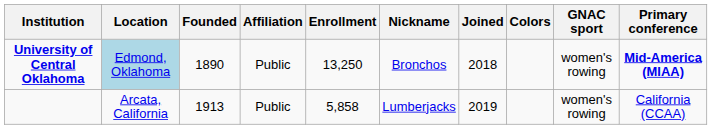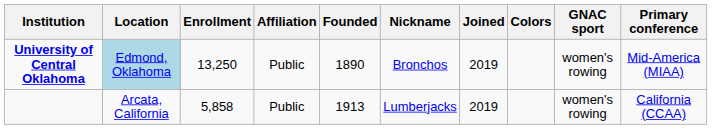columns swapped: Founded <-> Enrollment
University of Central Oklahoma | Joined: 2018 -> 2019
University of Central Oklahoma | Primary conference: bold -> normal
